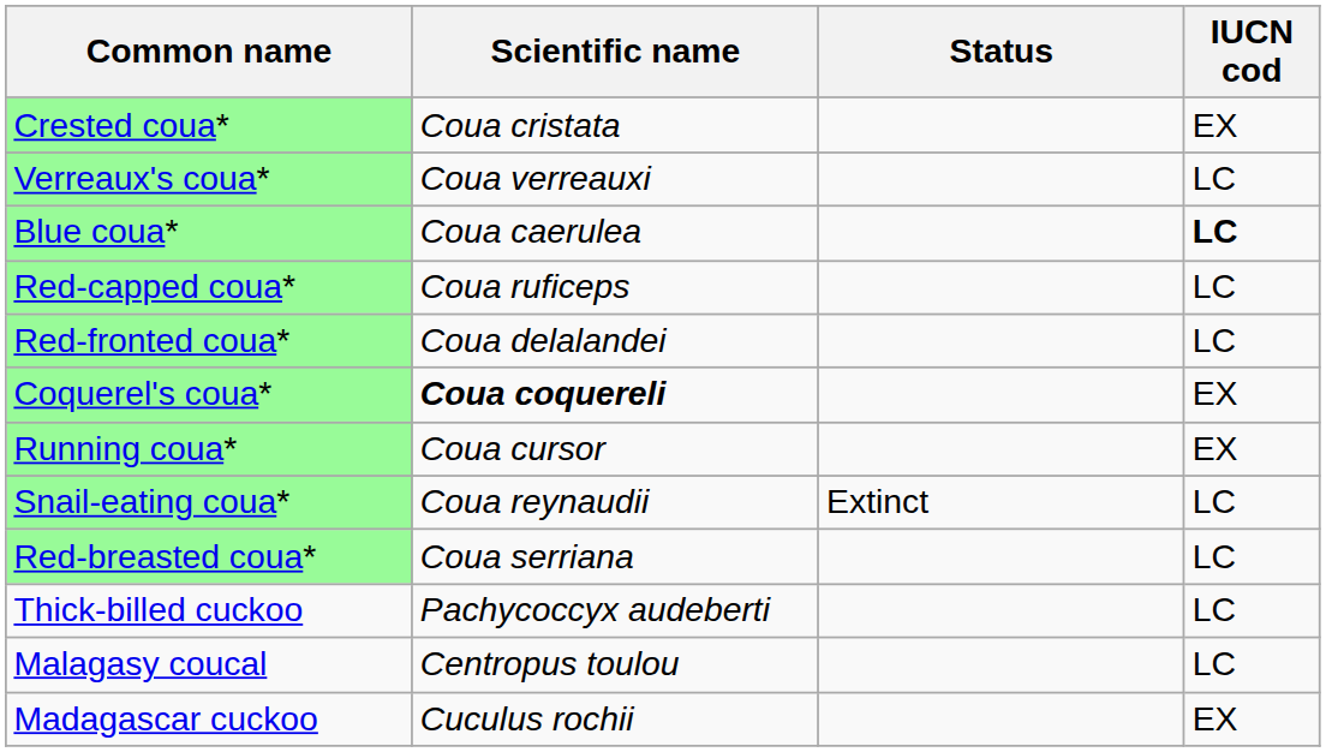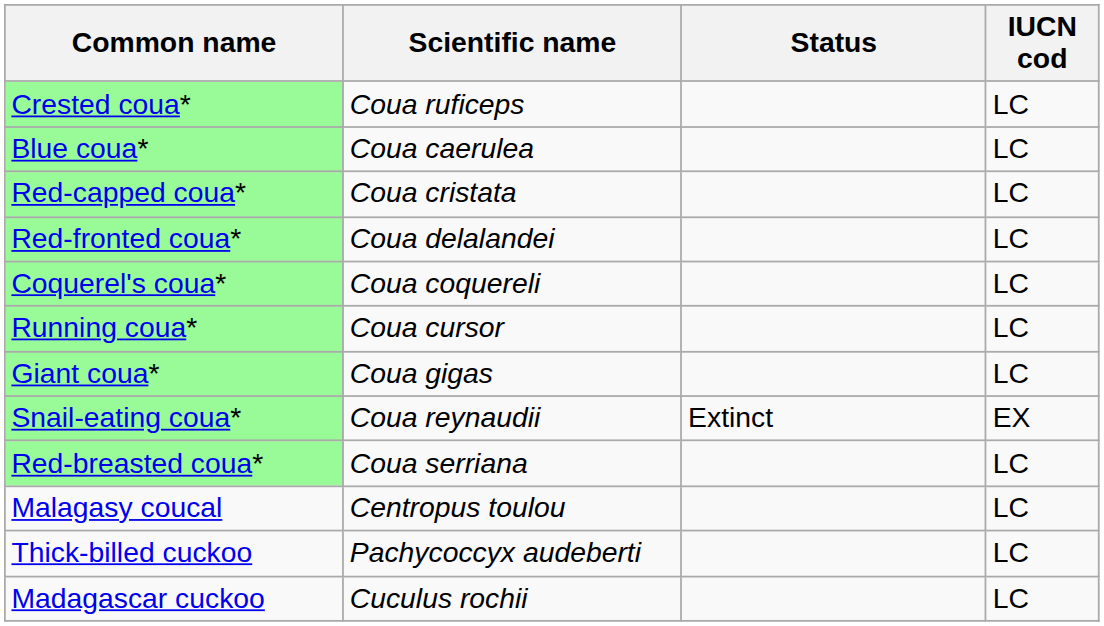Crested coua* | Scientific name: Coua cristata -> Coua ruficeps
Crested coua* | IUCN cod: EX -> LC
- row: Verreaux's coua* | Coua verreauxi | LC
Blue coua* | IUCN cod: bold -> normal
Red-capped coua* | Scientific name: Coua ruficeps -> Coua cristata
Coquerel's coua* | Scientific name: bold -> normal
Coquerel's coua* | IUCN cod: EX -> LC
Running coua* | IUCN cod: EX -> LC
+ row: Giant coua* | Coua gigas | LC
Snail-eating coua* | IUCN cod: LC -> EX
rows swapped: Malagasy coucal <-> Thick-billed cuckoo
Madagascar cuckoo | IUCN cod: EX -> LC
